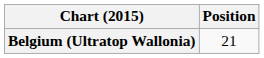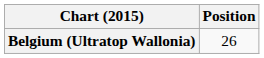Belgium (Ultratop Wallonia) | Position: 21 -> 26
